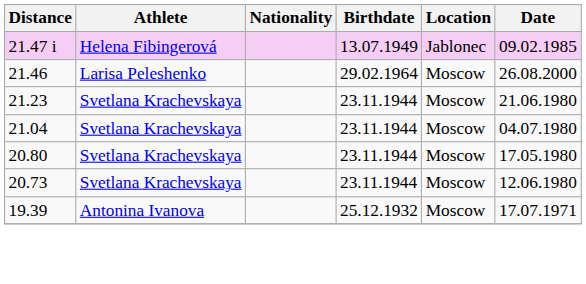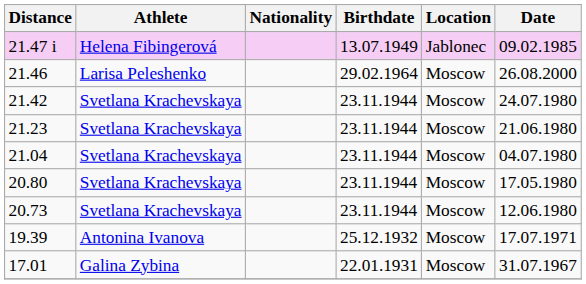+ row: 21.42 | Svetlana Krachevskaya | 23.11.1944 | Moscow | 24.07.1980
+ row: 17.01 | Galina Zybina | 22.01.1931 | Moscow | 31.07.1967
